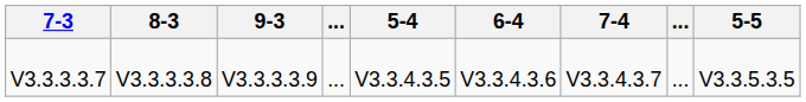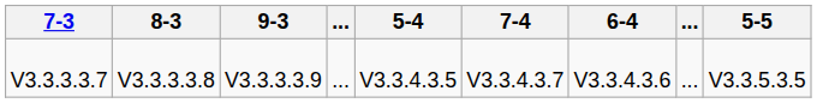columns swapped: 6-4 <-> 7-4
